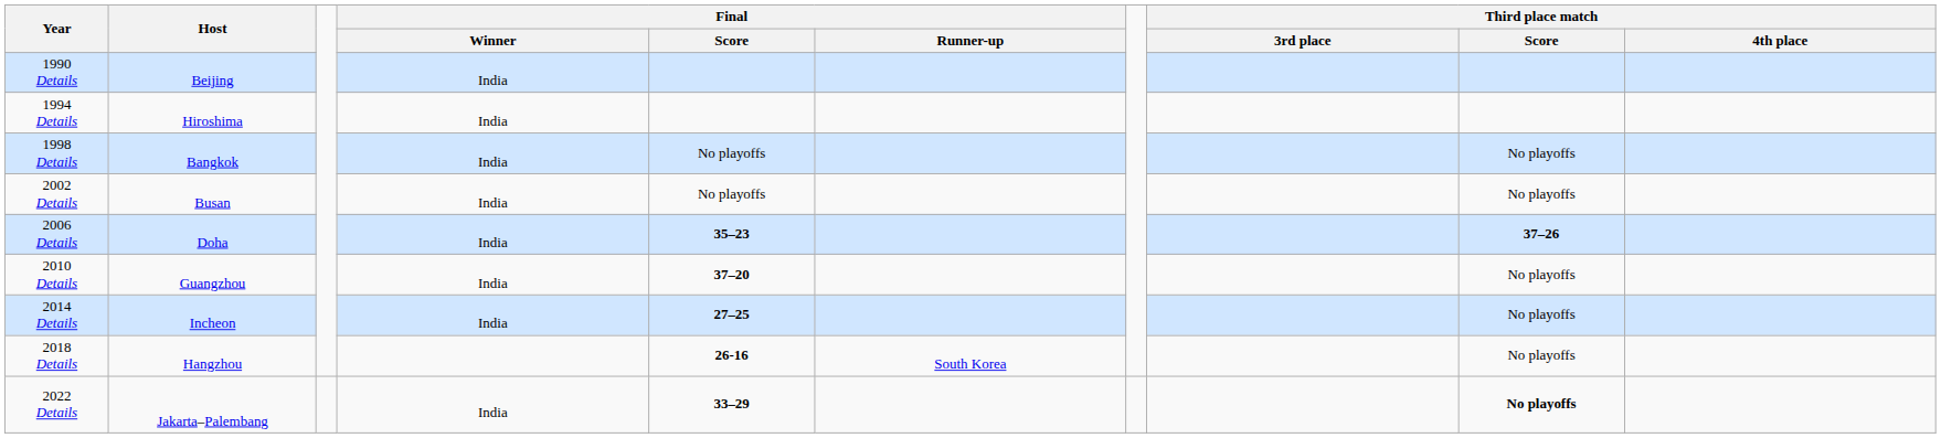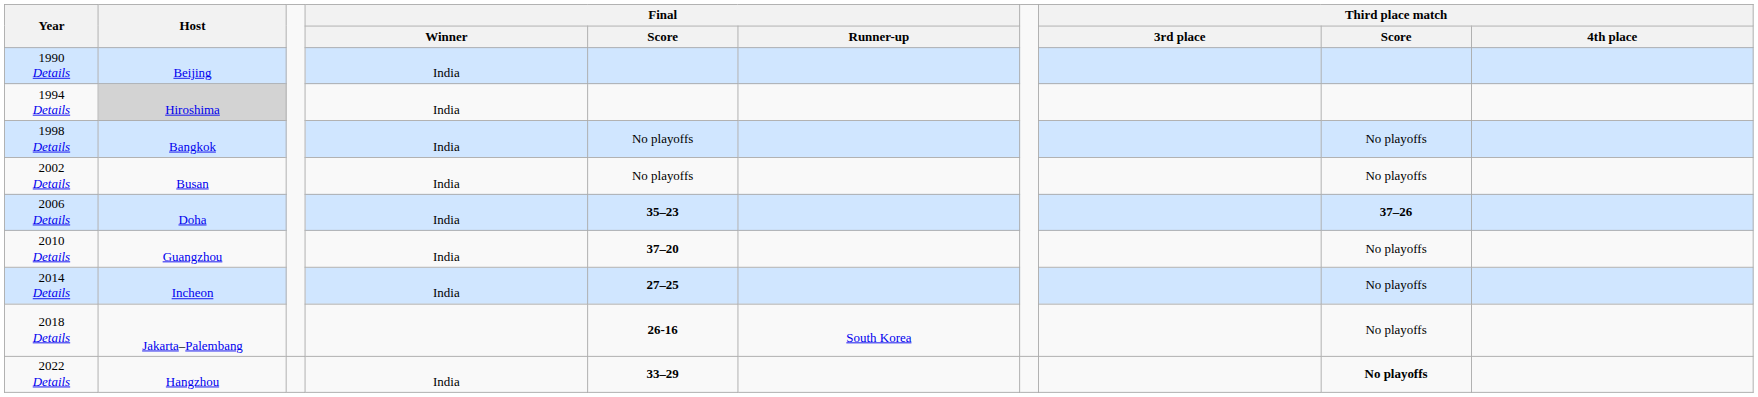1994 Details | Host: no background -> lightgrey background
2018 Details | Host: Hangzhou -> Jakarta–Palembang
2022 Details | Host: Jakarta–Palembang -> Hangzhou
